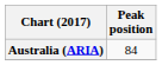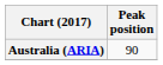Australia (ARIA) | Peak position: 84 -> 90
